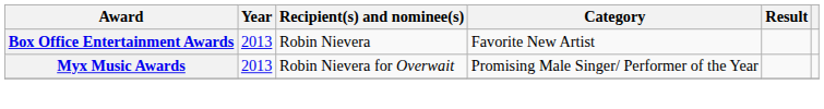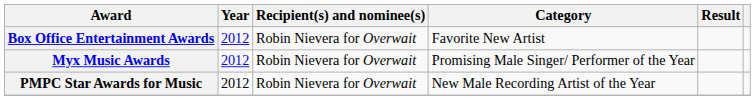Box Office Entertainment Awards | Year: 2013 -> 2012
Box Office Entertainment Awards | Recipient(s) and nominee(s): Robin Nievera -> Robin Nievera for Overwait
Myx Music Awards | Year: 2013 -> 2012
+ row: PMPC Star Awards for Music | 2012 | Robin Nievera for Overwait | New Male Recording Artist of the Year
